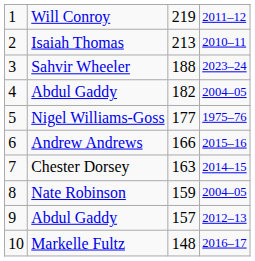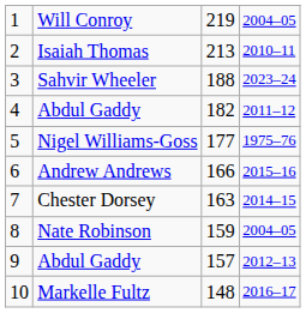Will Conroy | column 4: 2011–12 -> 2004–05
4 / Abdul Gaddy | column 4: 2004–05 -> 2011–12
